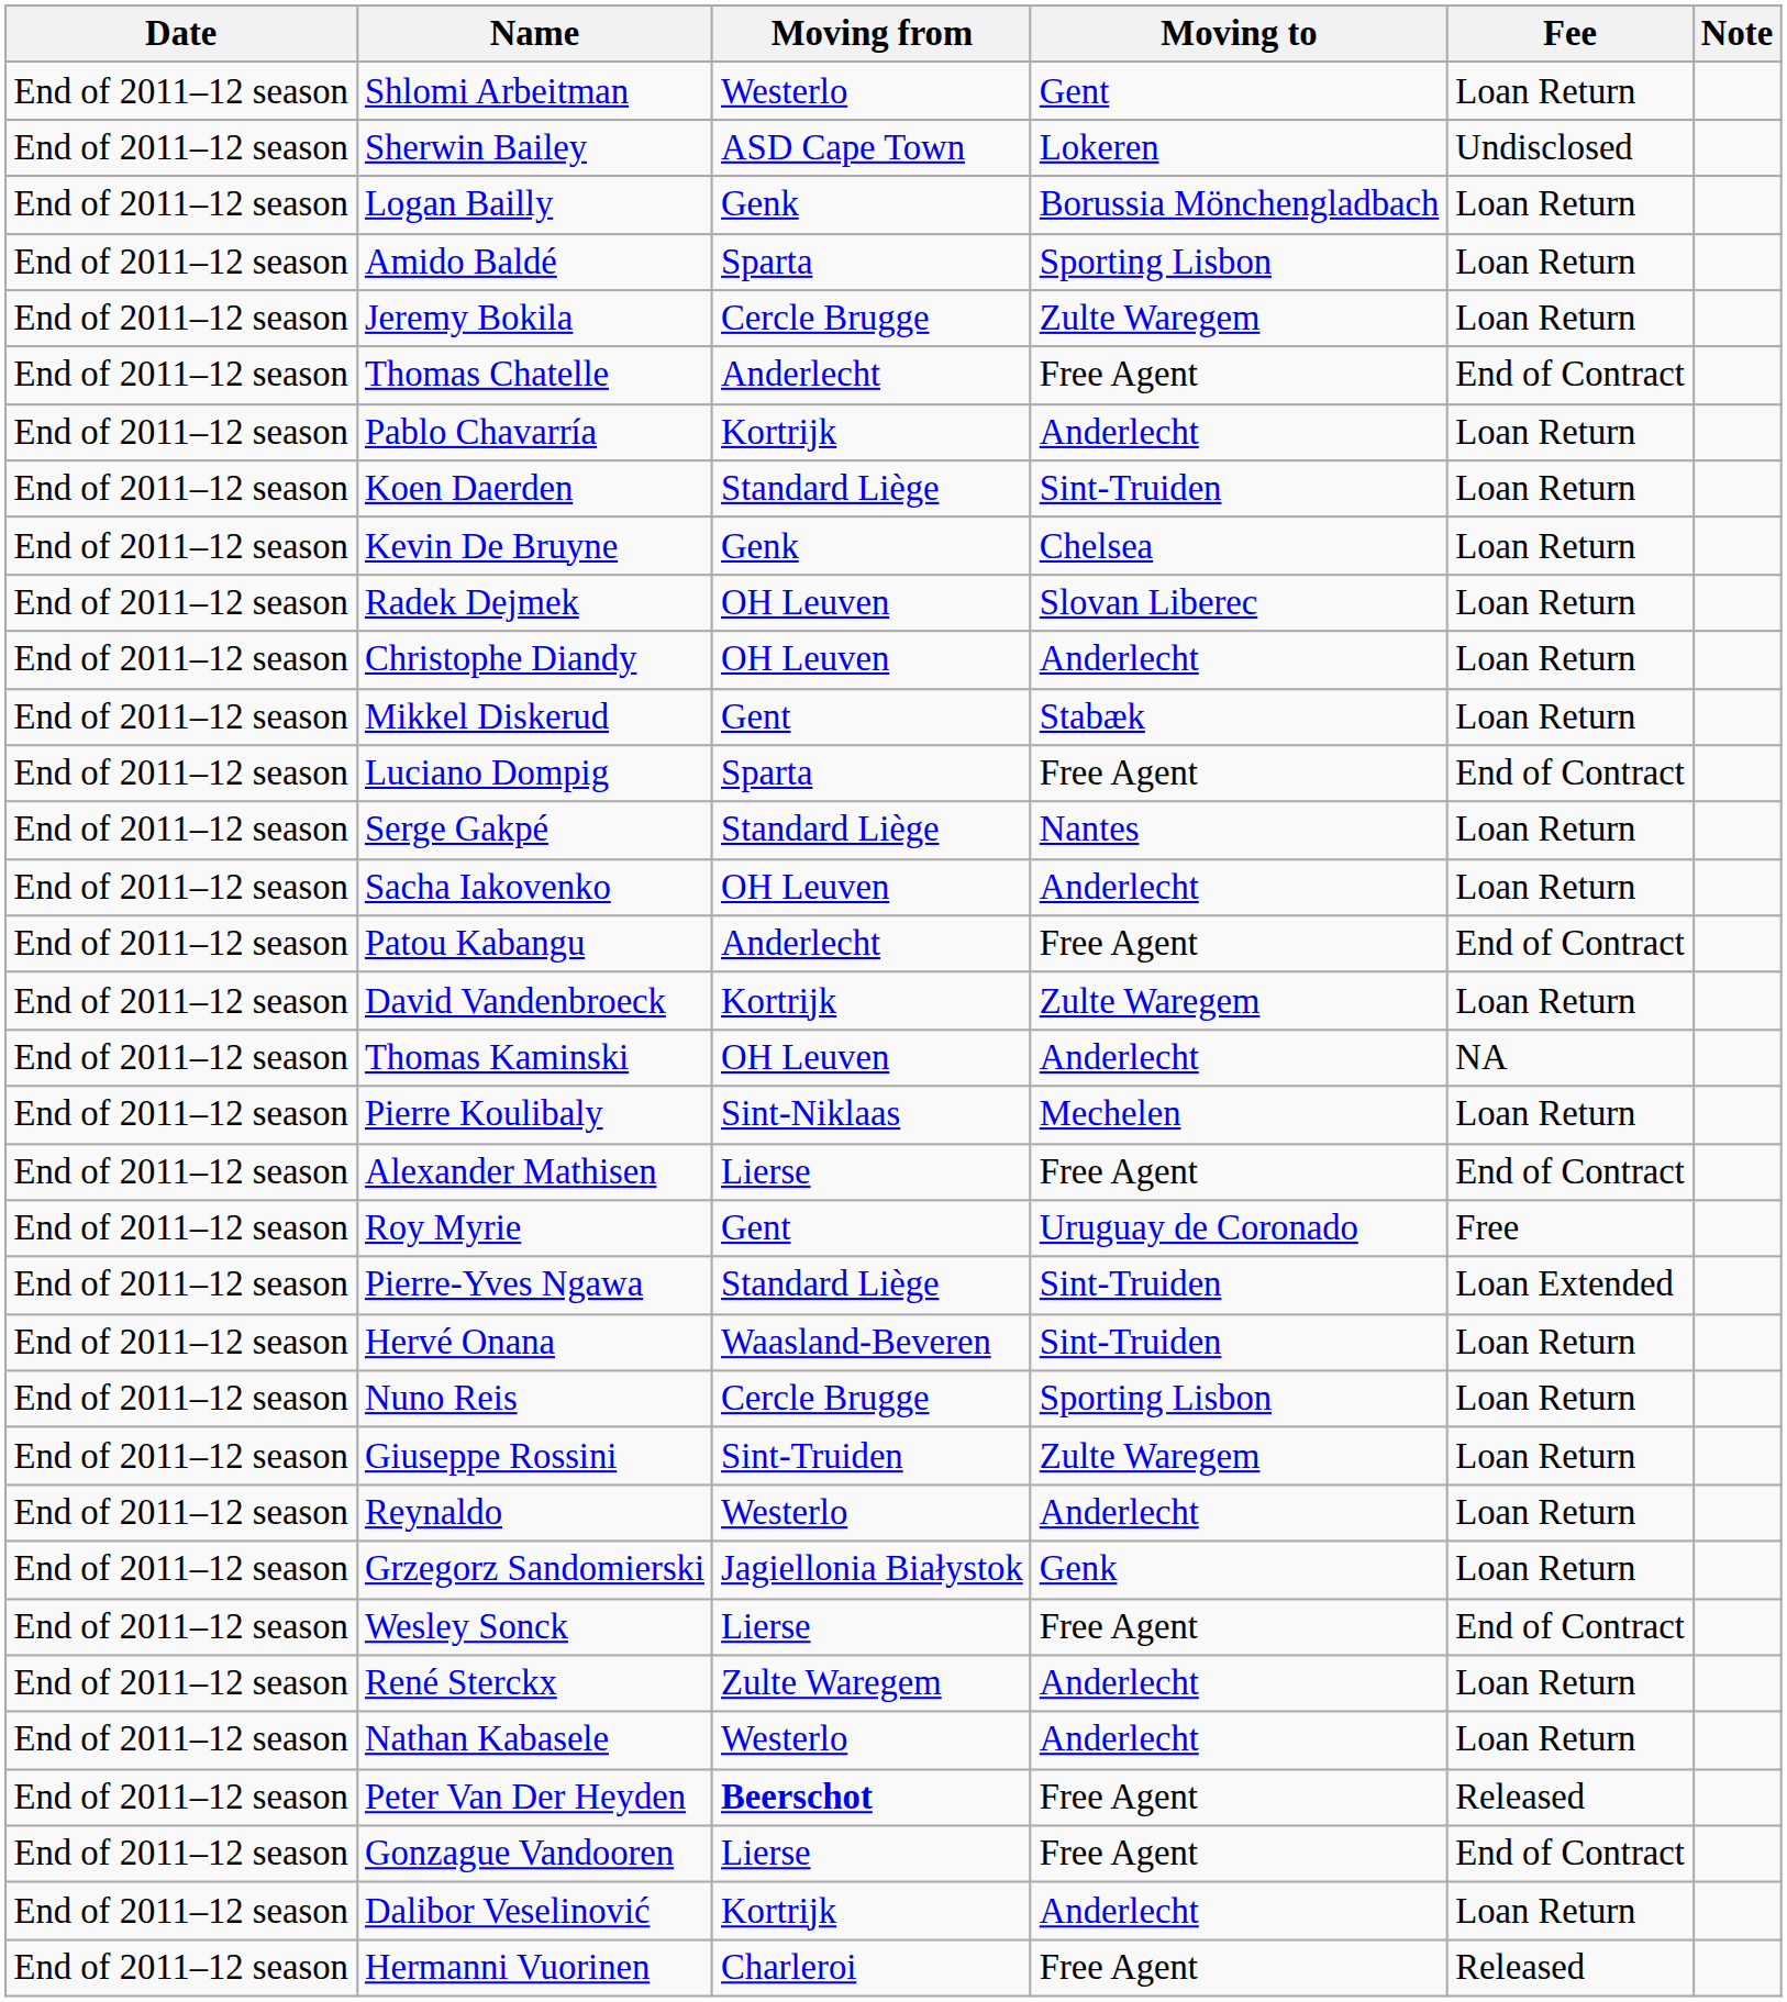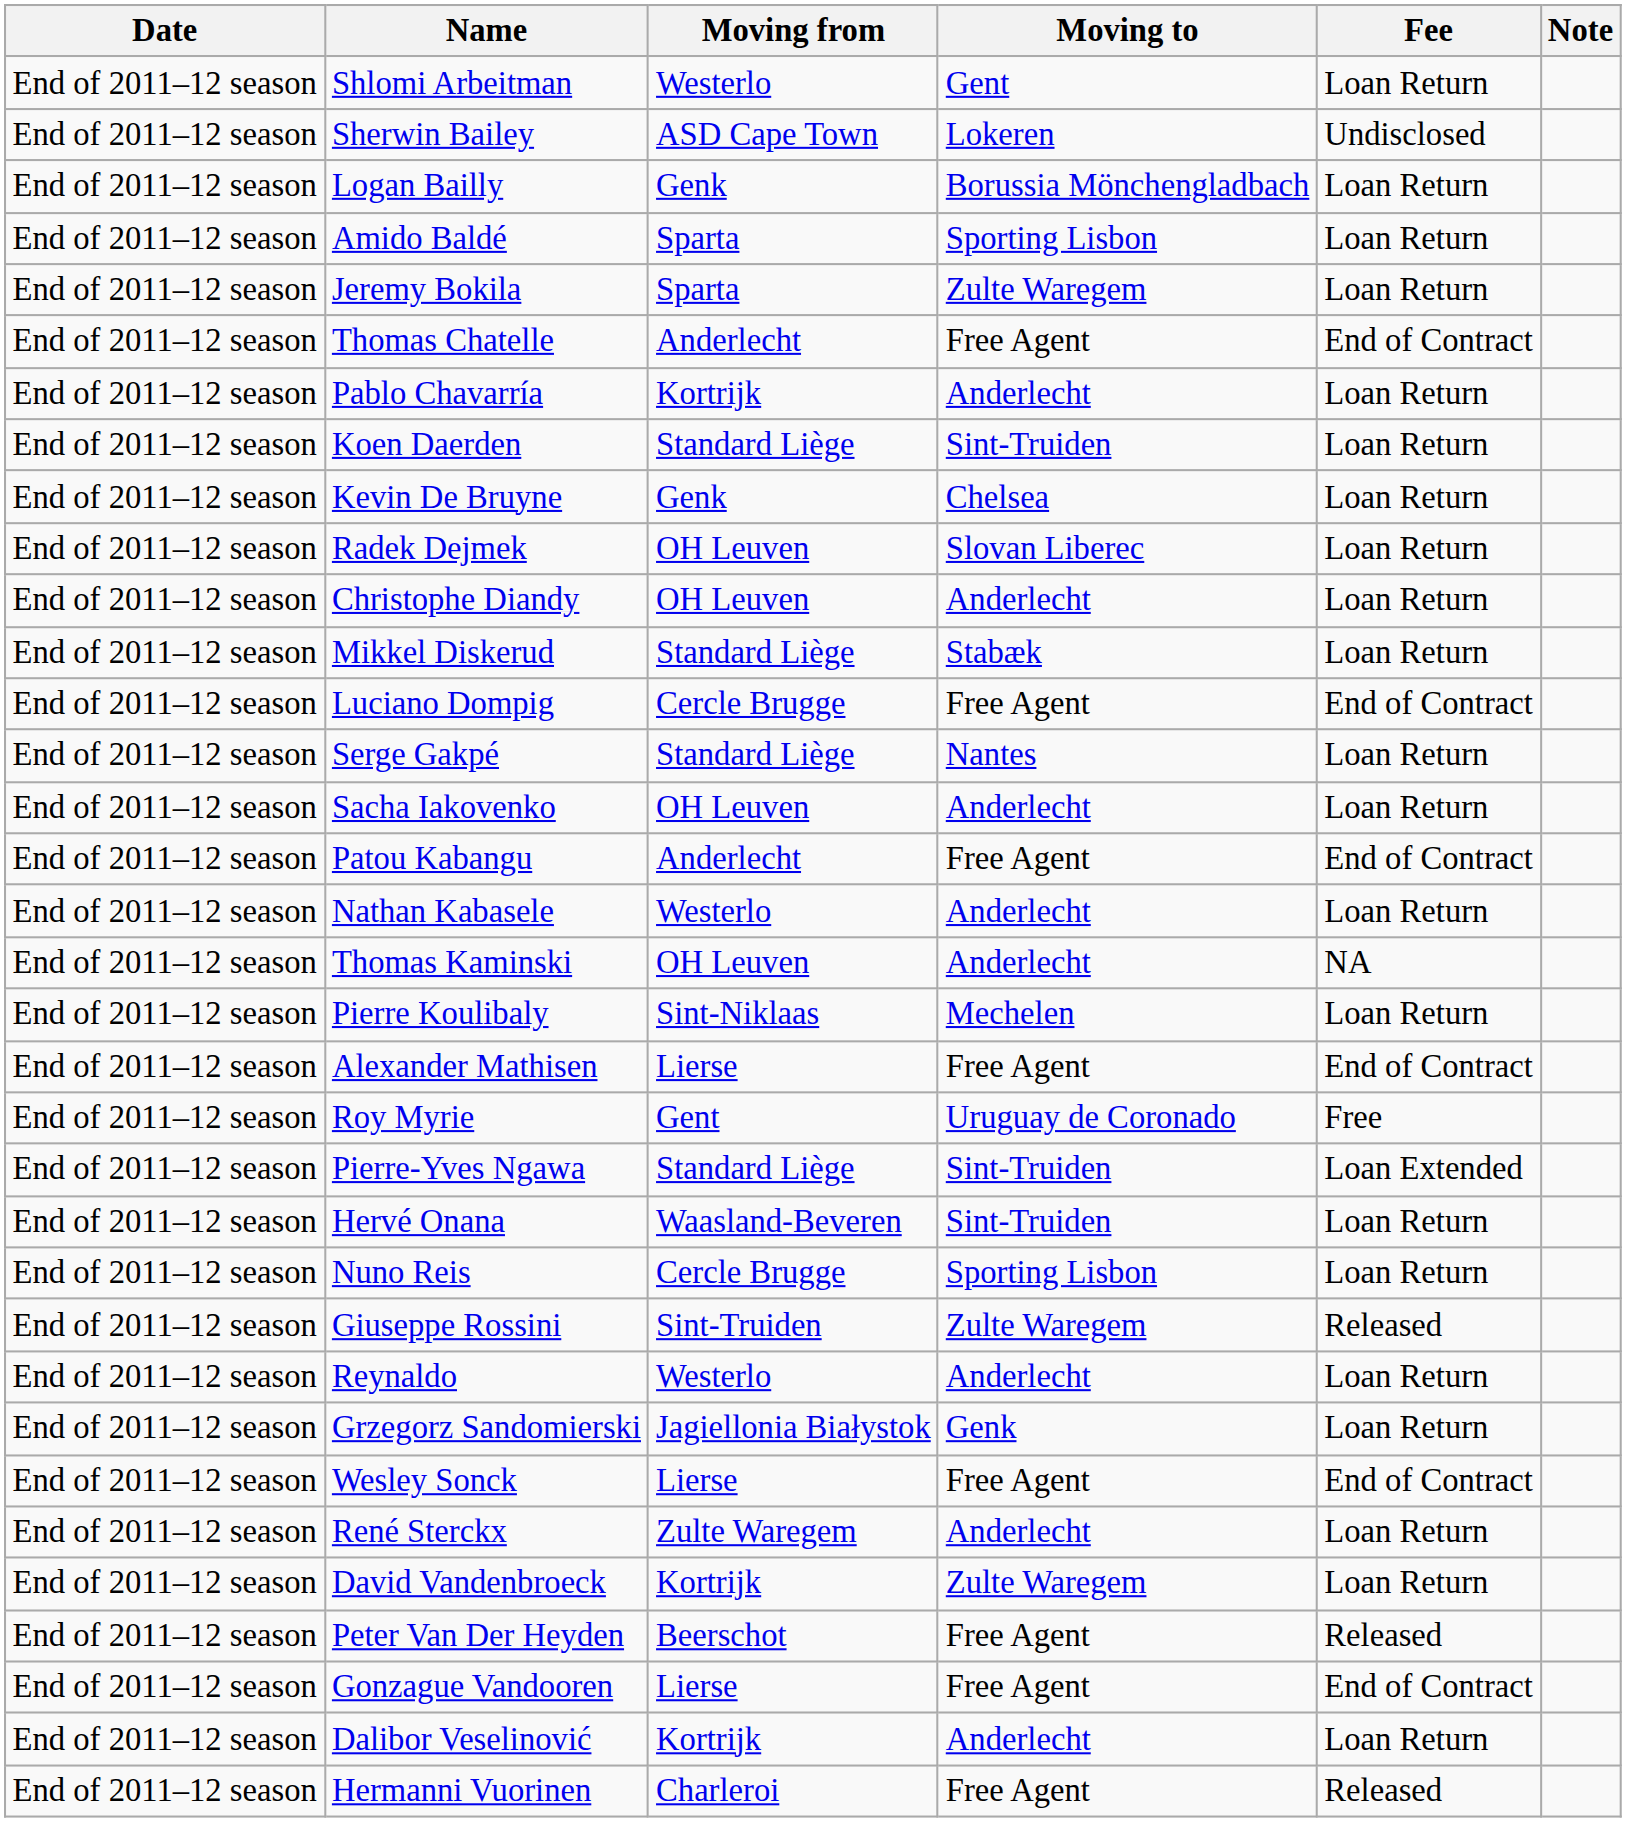Jeremy Bokila | Moving from: Cercle Brugge -> Sparta
Mikkel Diskerud | Moving from: Gent -> Standard Liège
Luciano Dompig | Moving from: Sparta -> Cercle Brugge
rows swapped: Nathan Kabasele <-> David Vandenbroeck
Giuseppe Rossini | Fee: Loan Return -> Released
Peter Van Der Heyden | Moving from: bold -> normal
